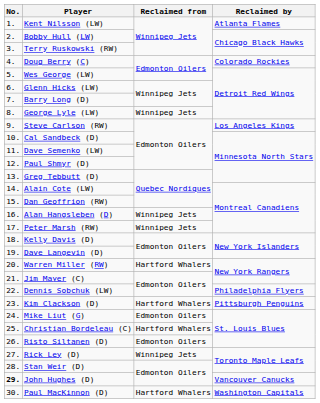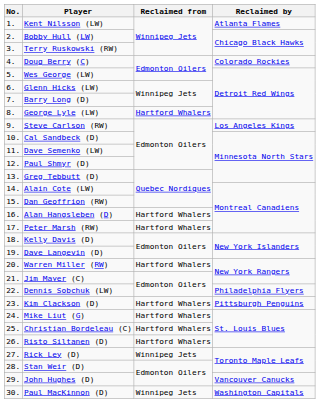George Lyle (LW) | Reclaimed from: Winnipeg Jets -> Hartford Whalers
Alan Hangsleben (D) | Reclaimed from: Winnipeg Jets -> Hartford Whalers
Peter Marsh (RW) | Reclaimed from: Winnipeg Jets -> Hartford Whalers
Mike Liut (G) | Reclaimed from: Edmonton Oilers -> Hartford Whalers
Risto Siltanen (D) | Reclaimed from: Edmonton Oilers -> Hartford Whalers
John Hughes (D) | No.: bold -> normal
Paul MacKinnon (D) | Reclaimed from: Hartford Whalers -> Winnipeg Jets
